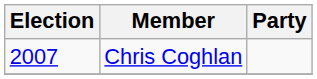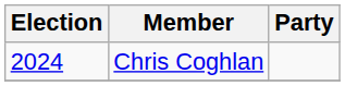Chris Coghlan | Election: 2007 -> 2024
